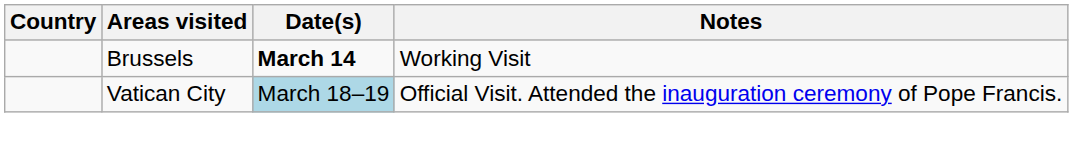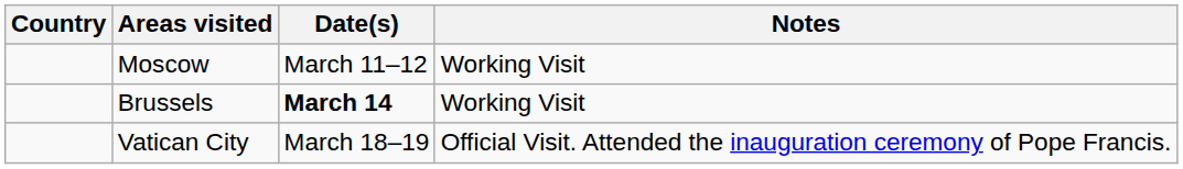+ row: Moscow | March 11–12 | Working Visit
Vatican City | Date(s): lightblue background -> no background
